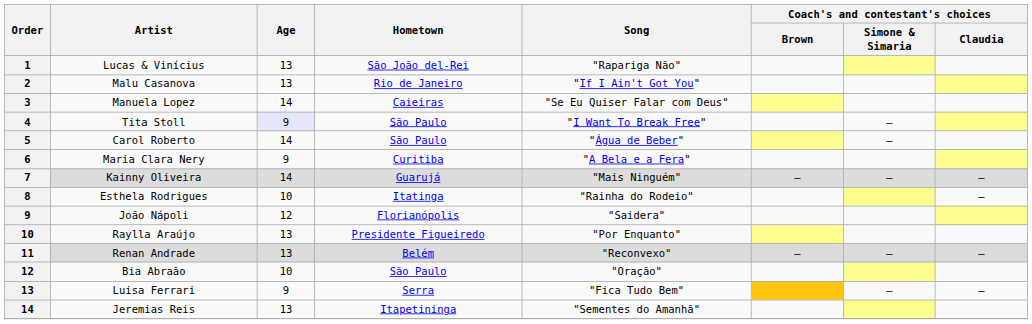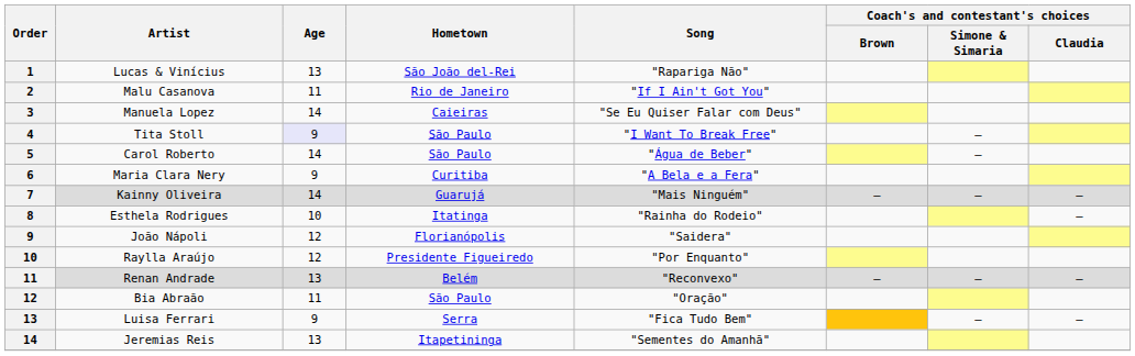Malu Casanova | Age: 13 -> 11
Raylla Araújo | Age: 13 -> 12
Bia Abraão | Age: 10 -> 11
